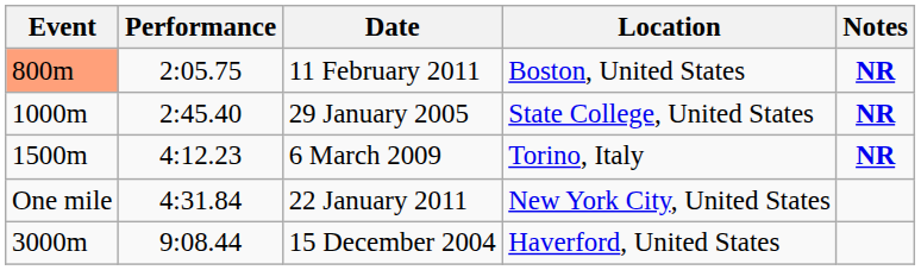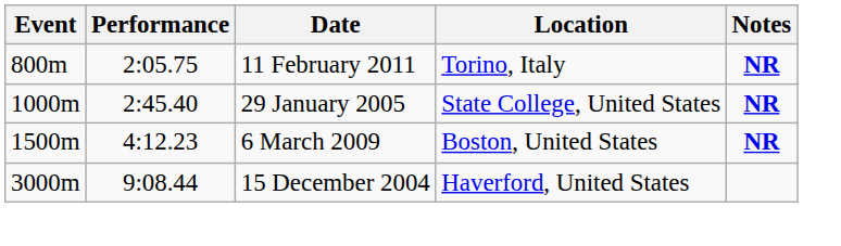11 February 2011 | Event: lightsalmon background -> no background
11 February 2011 | Location: Boston, United States -> Torino, Italy
6 March 2009 | Location: Torino, Italy -> Boston, United States
- row: One mile | 4:31.84 | 22 January 2011 | New York City, United States
